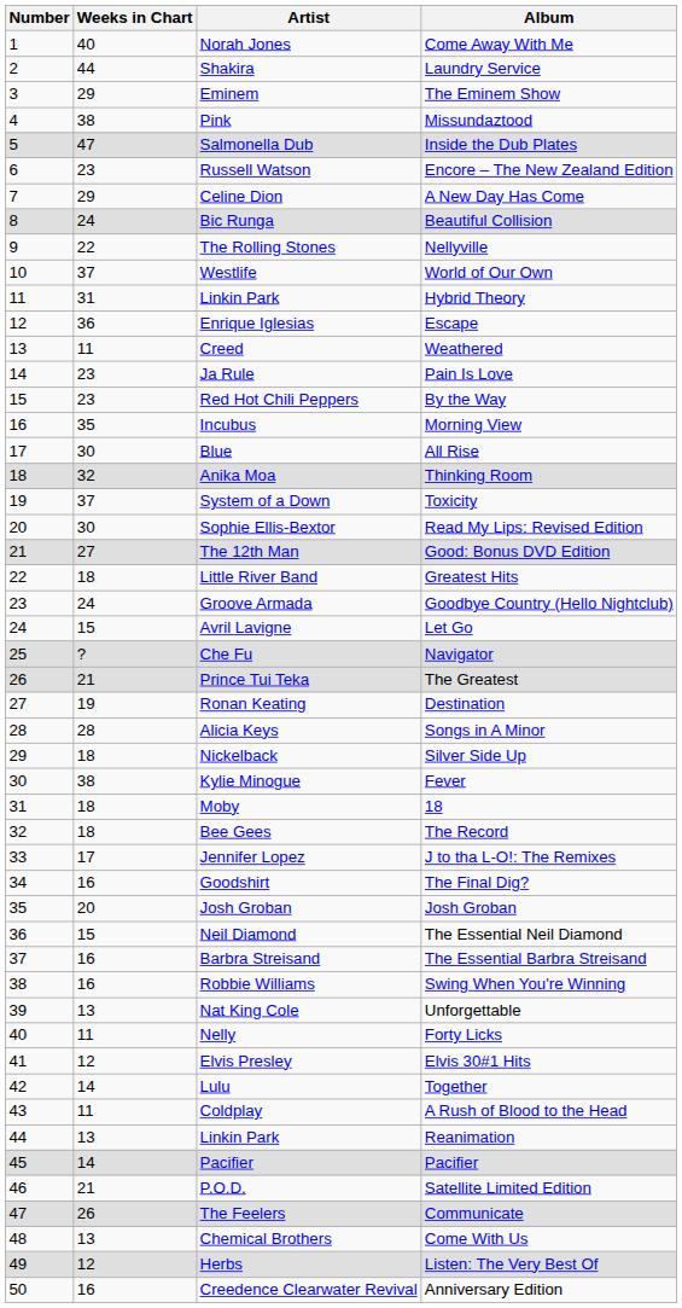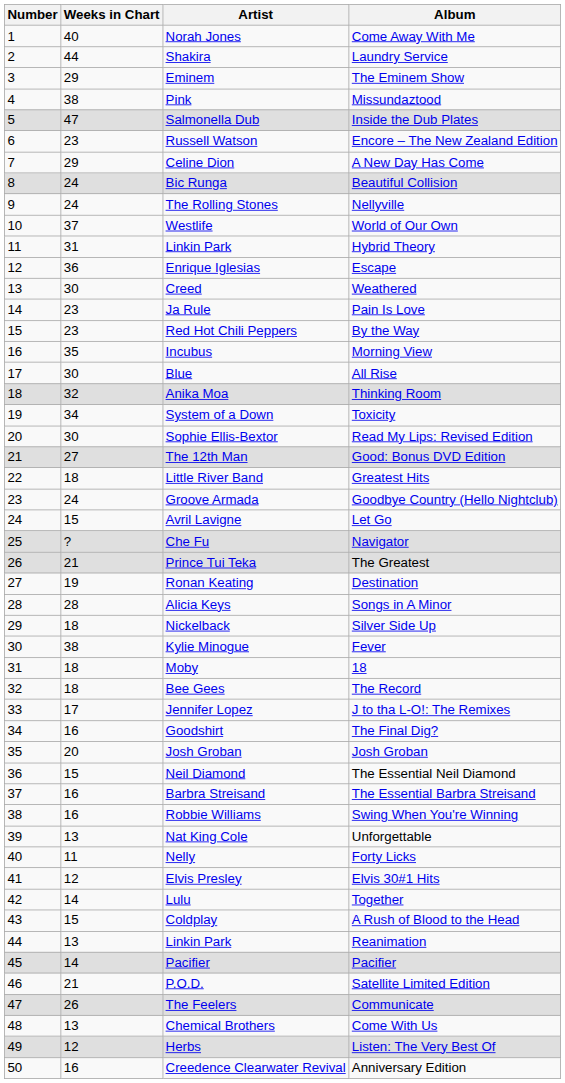Nellyville | Weeks in Chart: 22 -> 24
Weathered | Weeks in Chart: 11 -> 30
Toxicity | Weeks in Chart: 37 -> 34
A Rush of Blood to the Head | Weeks in Chart: 11 -> 15
